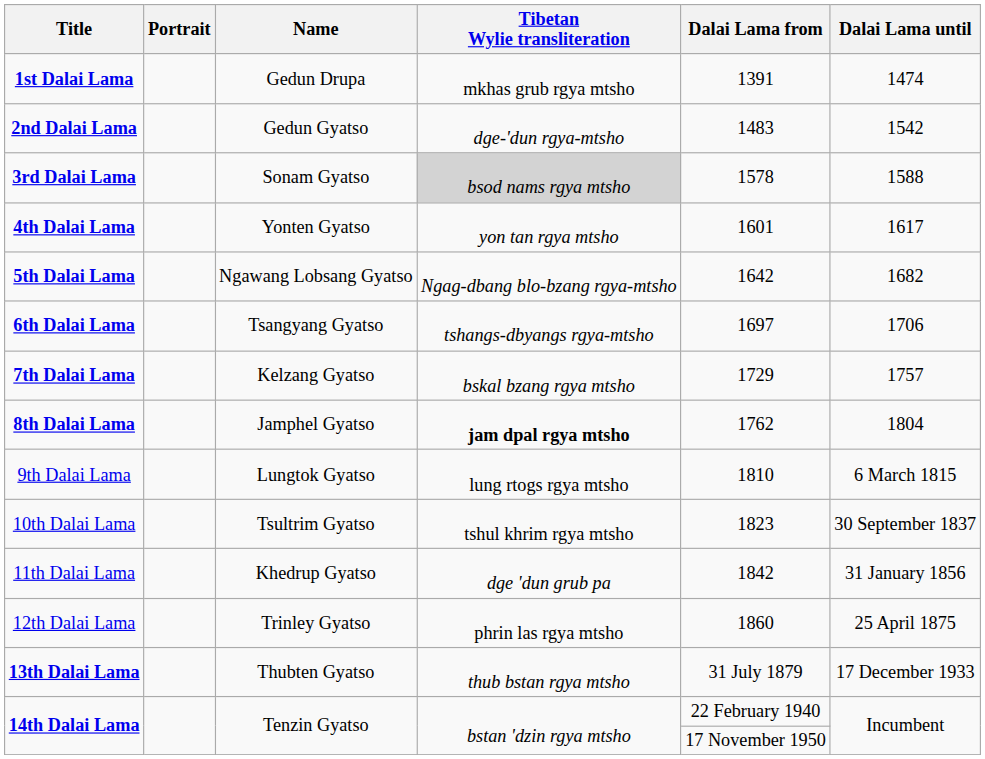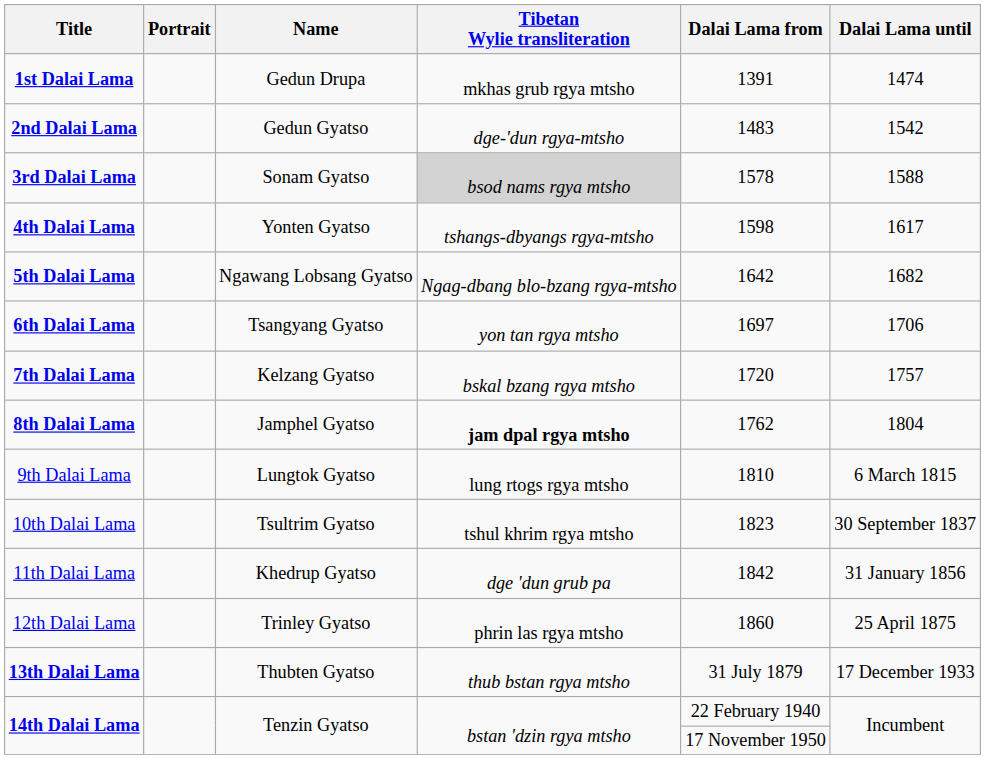4th Dalai Lama | Tibetan Wylie transliteration: yon tan rgya mtsho -> tshangs-dbyangs rgya-mtsho
4th Dalai Lama | Dalai Lama from: 1601 -> 1598
6th Dalai Lama | Tibetan Wylie transliteration: tshangs-dbyangs rgya-mtsho -> yon tan rgya mtsho
7th Dalai Lama | Dalai Lama from: 1729 -> 1720
